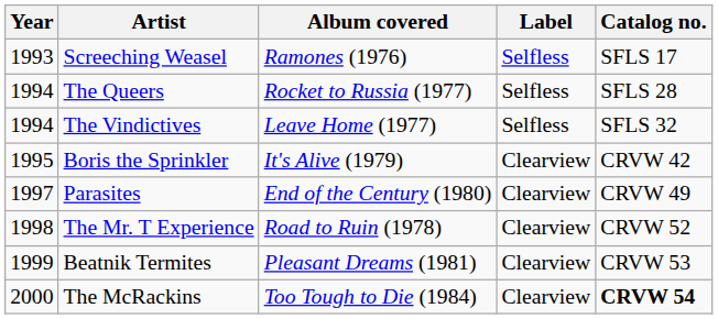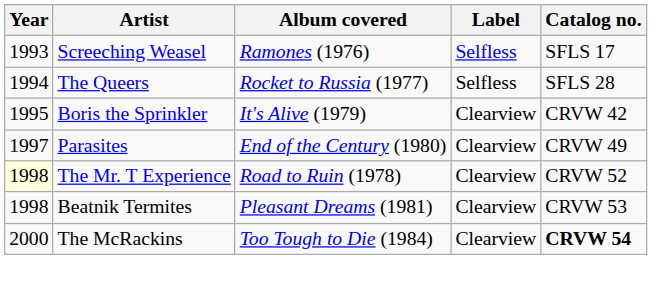- row: 1994 | The Vindictives | Leave Home (1977) | Selfless | SFLS 32
The Mr. T Experience | Year: no background -> lightyellow background
Beatnik Termites | Year: 1999 -> 1998
